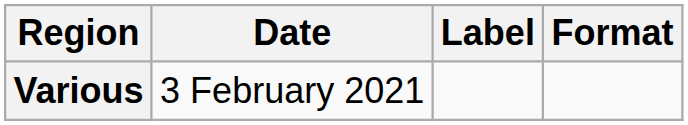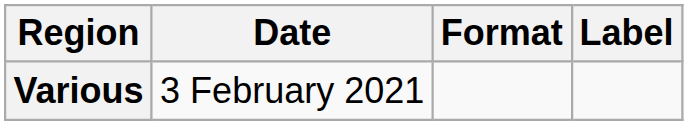columns swapped: Format <-> Label
